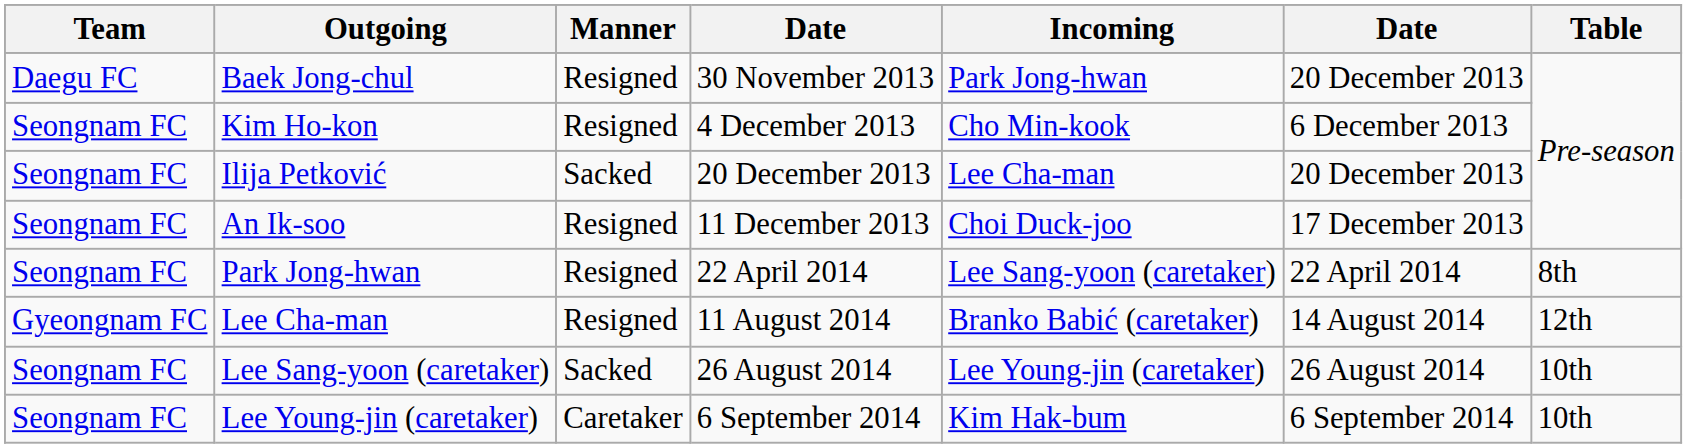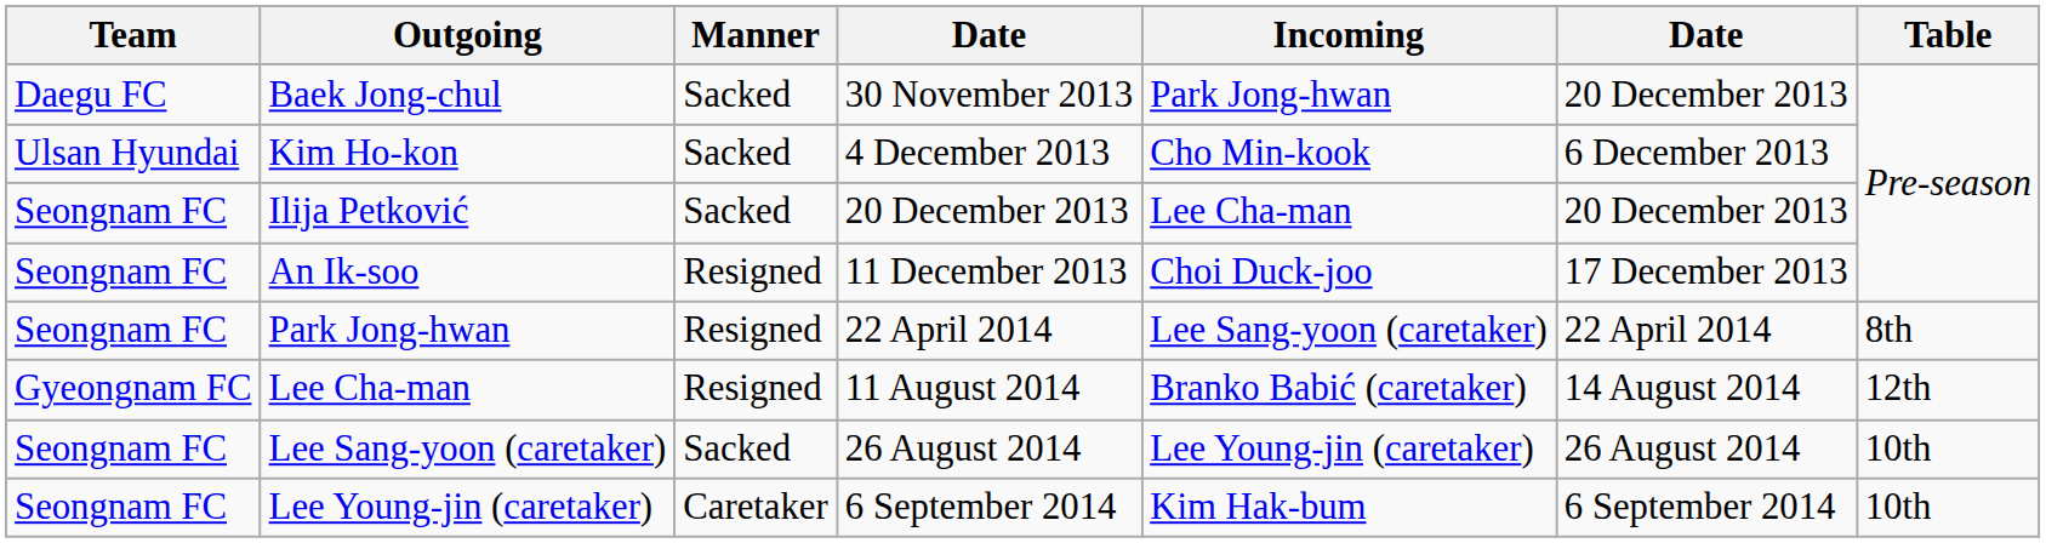Baek Jong-chul | Manner: Resigned -> Sacked
Kim Ho-kon | Team: Seongnam FC -> Ulsan Hyundai
Kim Ho-kon | Manner: Resigned -> Sacked
